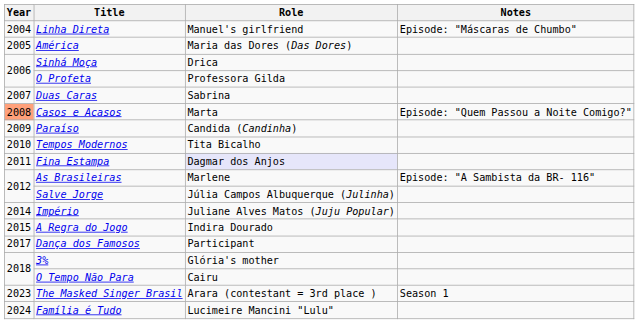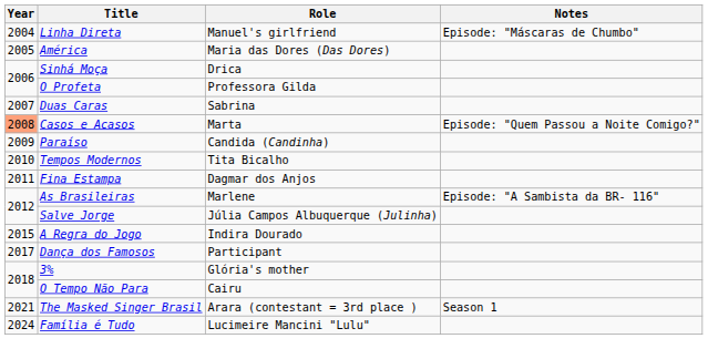Fina Estampa | Role: lavender background -> no background
- row: 2014 | Império | Juliane Alves Matos (Juju Popular)
The Masked Singer Brasil | Year: 2023 -> 2021
